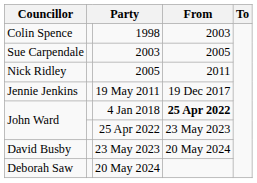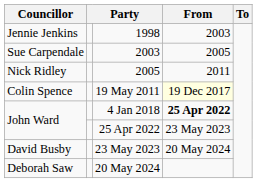1998 | Councillor: Colin Spence -> Jennie Jenkins
19 May 2011 | Councillor: Jennie Jenkins -> Colin Spence
19 May 2011 | From: no background -> lightyellow background
